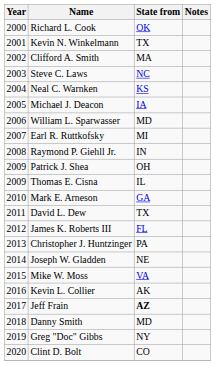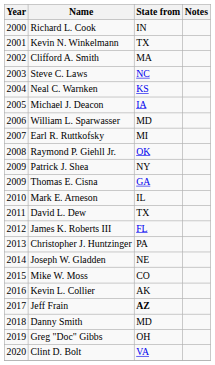Richard L. Cook | State from: OK -> IN
Raymond P. Giehll Jr. | State from: IN -> OK
Patrick J. Shea | State from: OH -> NY
Thomas E. Cisna | State from: IL -> GA
Mark E. Arneson | State from: GA -> IL
Mike W. Moss | State from: VA -> CO
Greg "Doc" Gibbs | State from: NY -> OH
Clint D. Bolt | State from: CO -> VA
